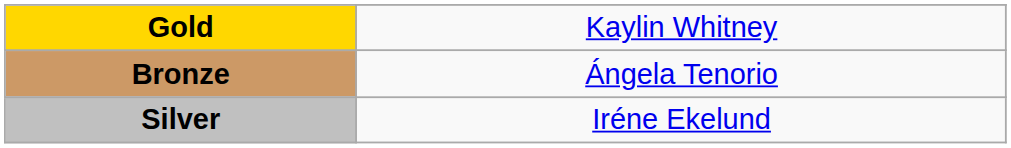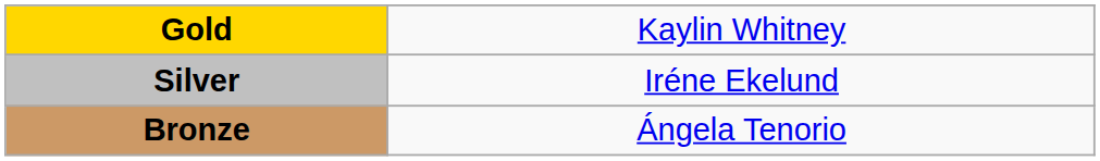rows swapped: Silver <-> Bronze
